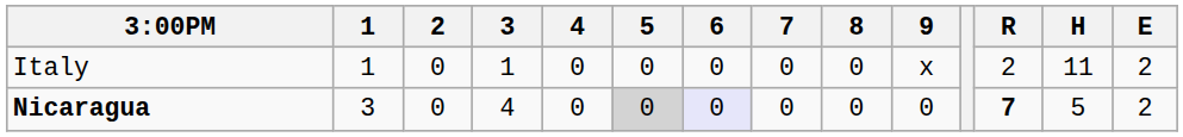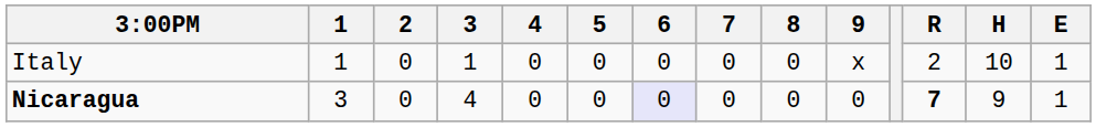Italy | H: 11 -> 10
Italy | E: 2 -> 1
Nicaragua | 5: lightgrey background -> no background
Nicaragua | H: 5 -> 9
Nicaragua | E: 2 -> 1
